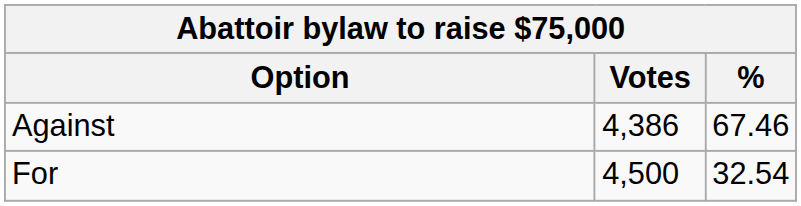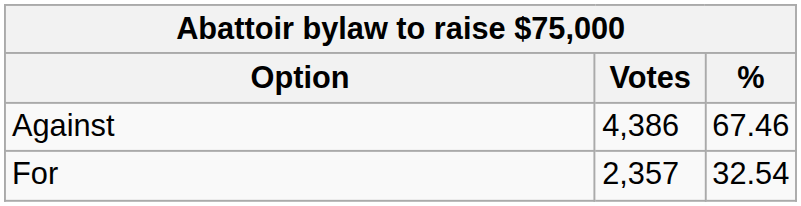For | Votes: 4,500 -> 2,357
